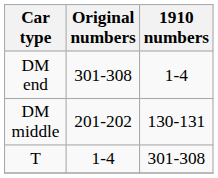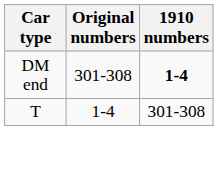DM end | 1910 numbers: normal -> bold
- row: DM middle | 201-202 | 130-131
